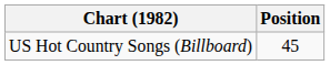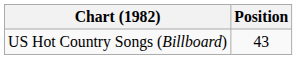US Hot Country Songs (Billboard) | Position: 45 -> 43
